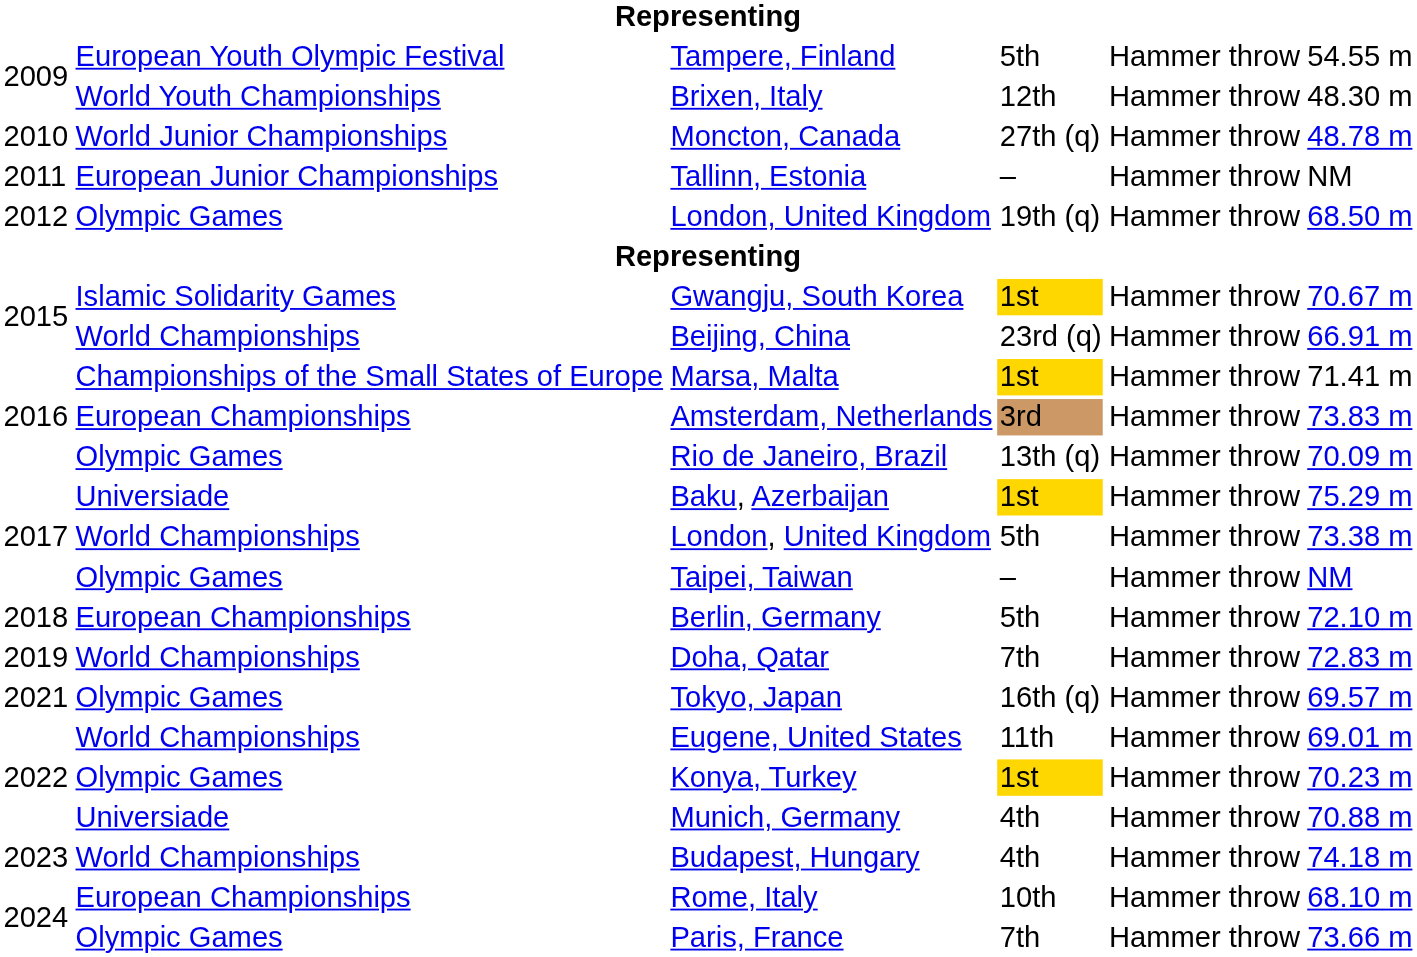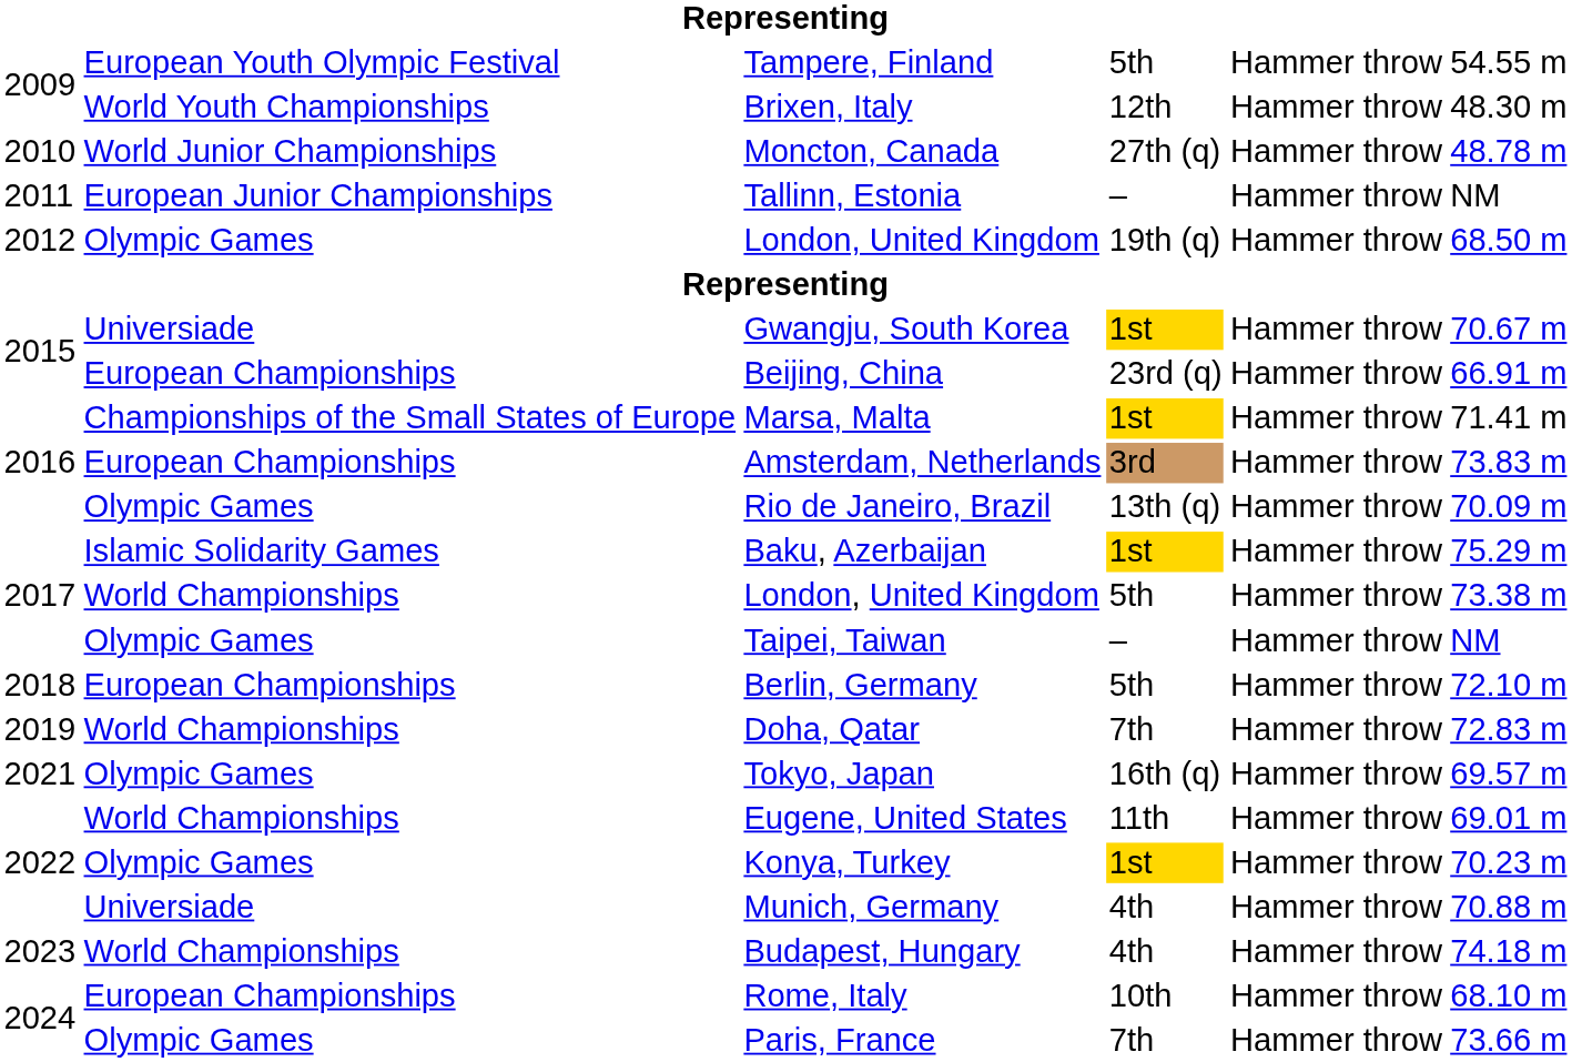Gwangju, South Korea | column 2: Islamic Solidarity Games -> Universiade
Beijing, China | column 2: World Championships -> European Championships
Baku, Azerbaijan | column 2: Universiade -> Islamic Solidarity Games
